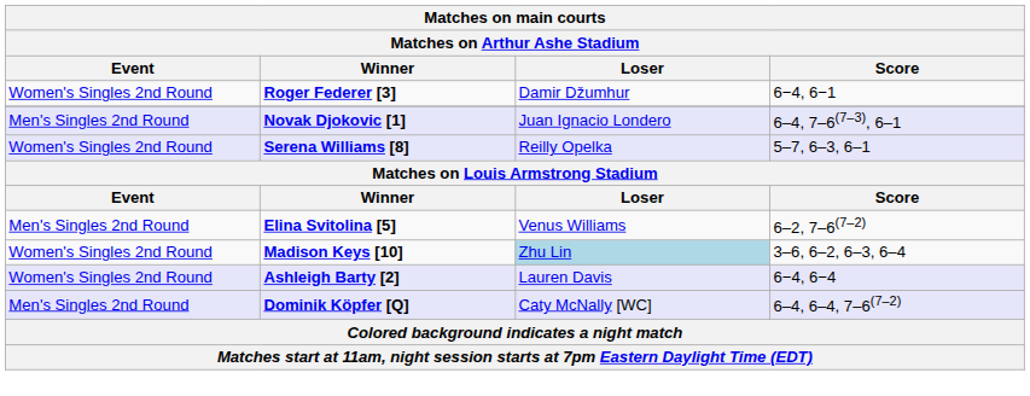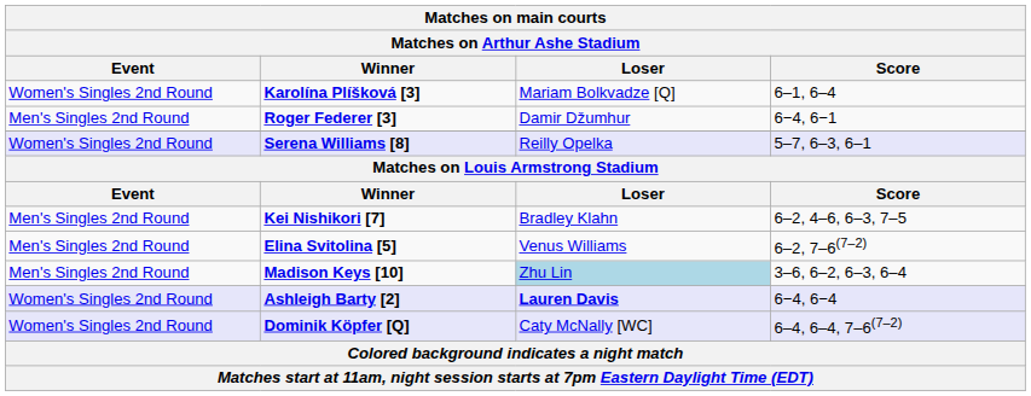+ row: Women's Singles 2nd Round | Karolína Plíšková [3] | Mariam Bolkvadze [Q] | 6–1, 6–4
Roger Federer [3] | Event: Women's Singles 2nd Round -> Men's Singles 2nd Round
- row: Men's Singles 2nd Round | Novak Djokovic [1] | Juan Ignacio Londero | 6–4, 7–6(7–3), 6–1
+ row: Men's Singles 2nd Round | Kei Nishikori [7] | Bradley Klahn | 6–2, 4–6, 6–3, 7–5
Madison Keys [10] | Event: Women's Singles 2nd Round -> Men's Singles 2nd Round
Ashleigh Barty [2] | Loser: normal -> bold
Dominik Köpfer [Q] | Event: Men's Singles 2nd Round -> Women's Singles 2nd Round
